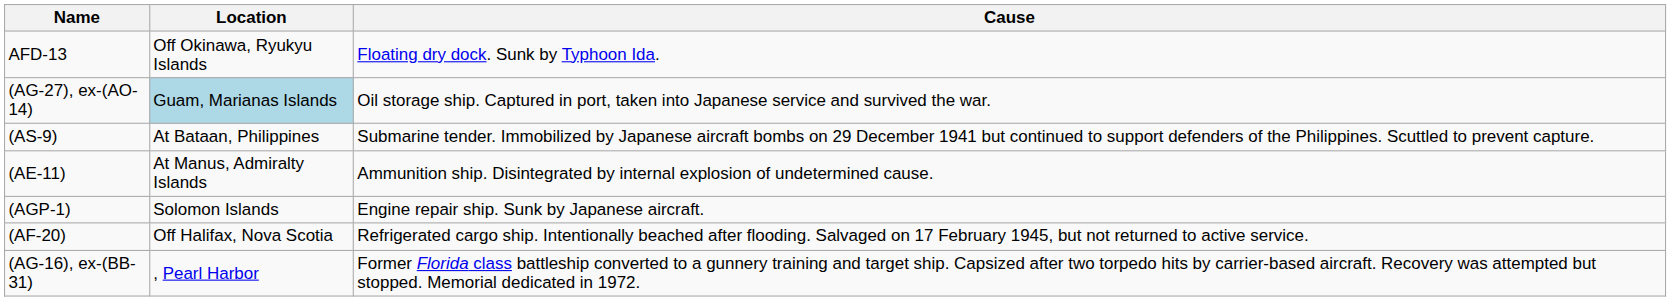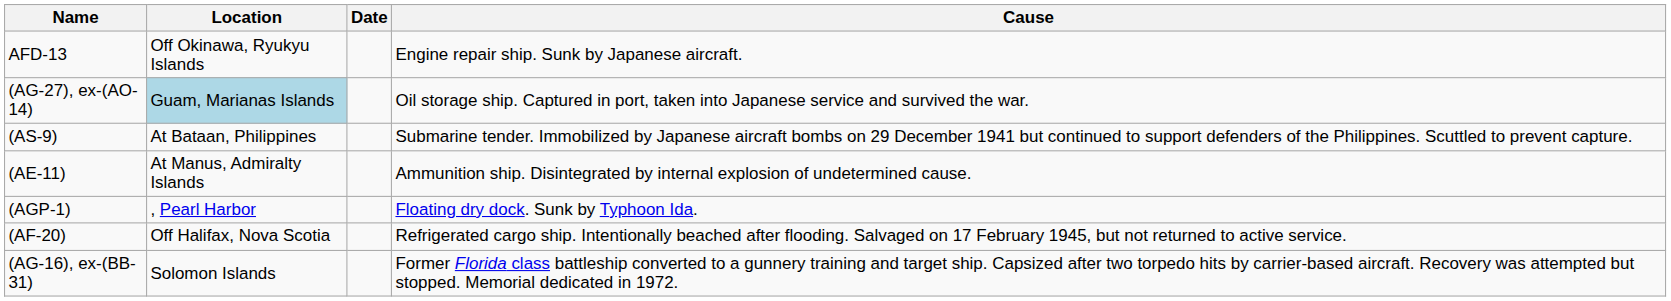+ column: Date
AFD-13 | Cause: Floating dry dock. Sunk by Typhoon Ida. -> Engine repair ship. Sunk by Japanese aircraft.
(AGP-1) | Location: Solomon Islands -> , Pearl Harbor
(AGP-1) | Cause: Engine repair ship. Sunk by Japanese aircraft. -> Floating dry dock. Sunk by Typhoon Ida.
(AG-16), ex-(BB-31) | Location: , Pearl Harbor -> Solomon Islands
